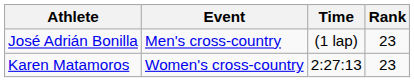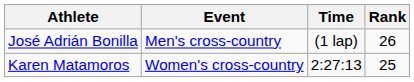José Adrián Bonilla | Rank: 23 -> 26
Karen Matamoros | Rank: 23 -> 25
